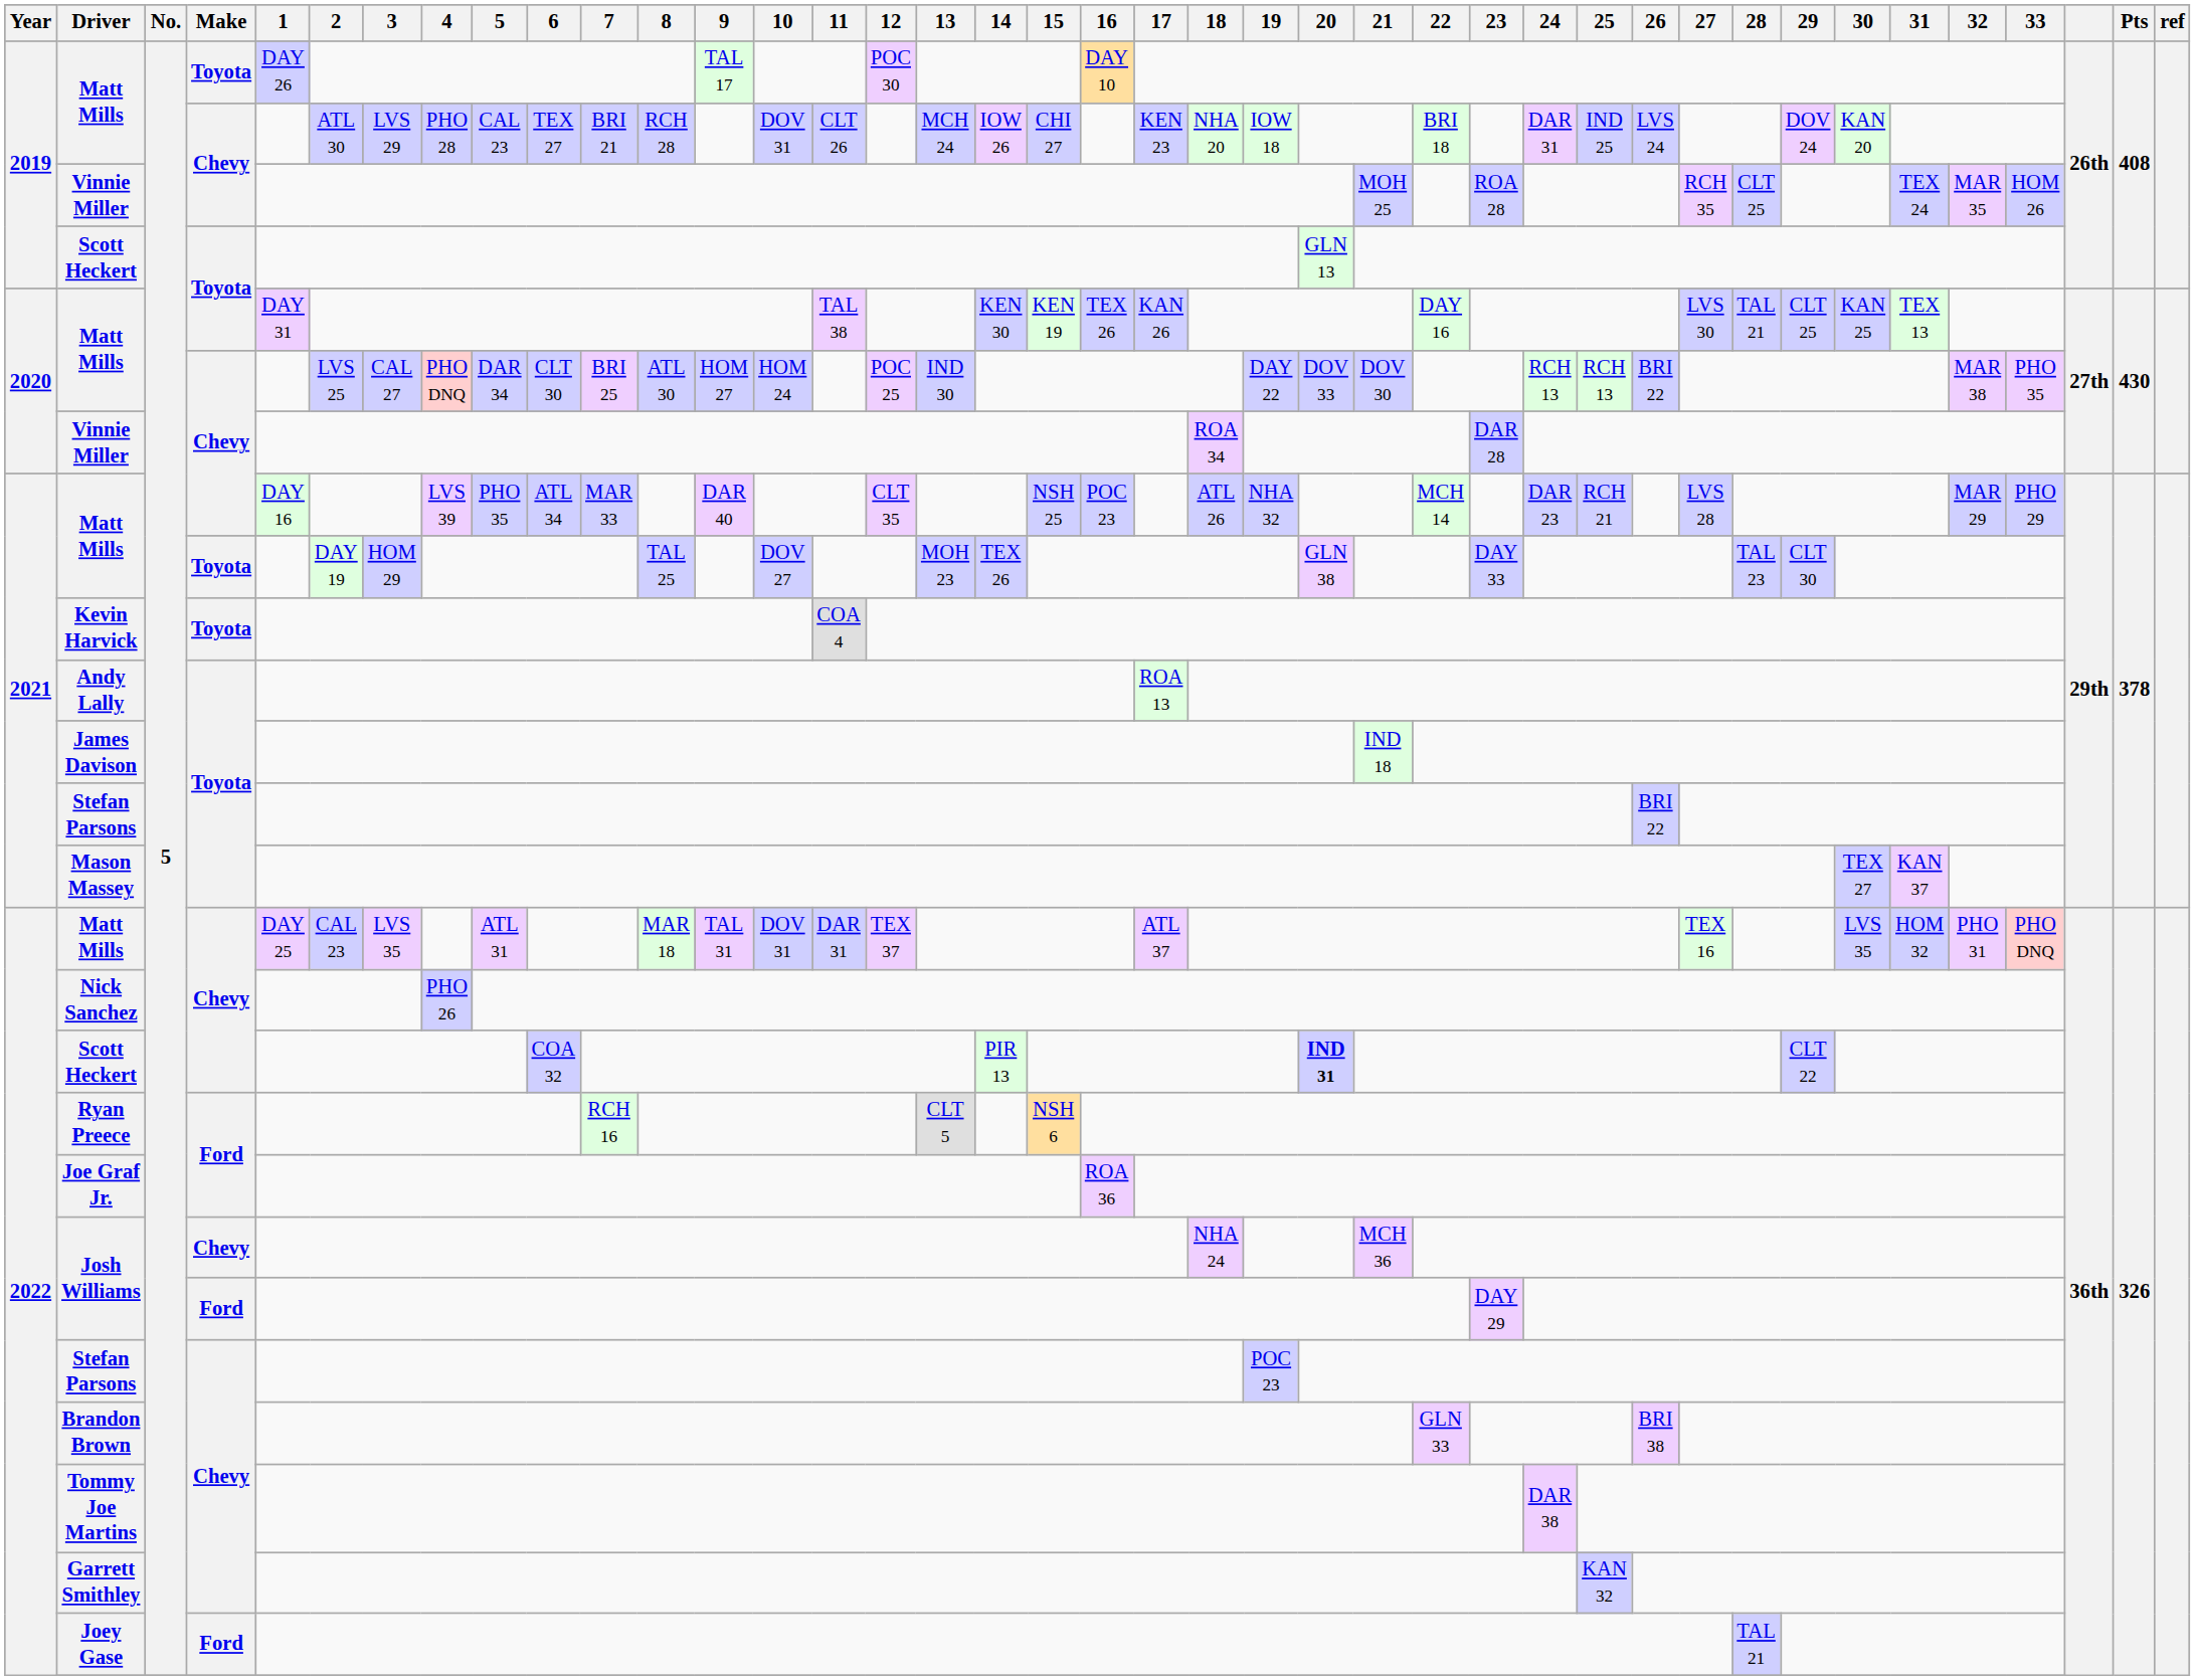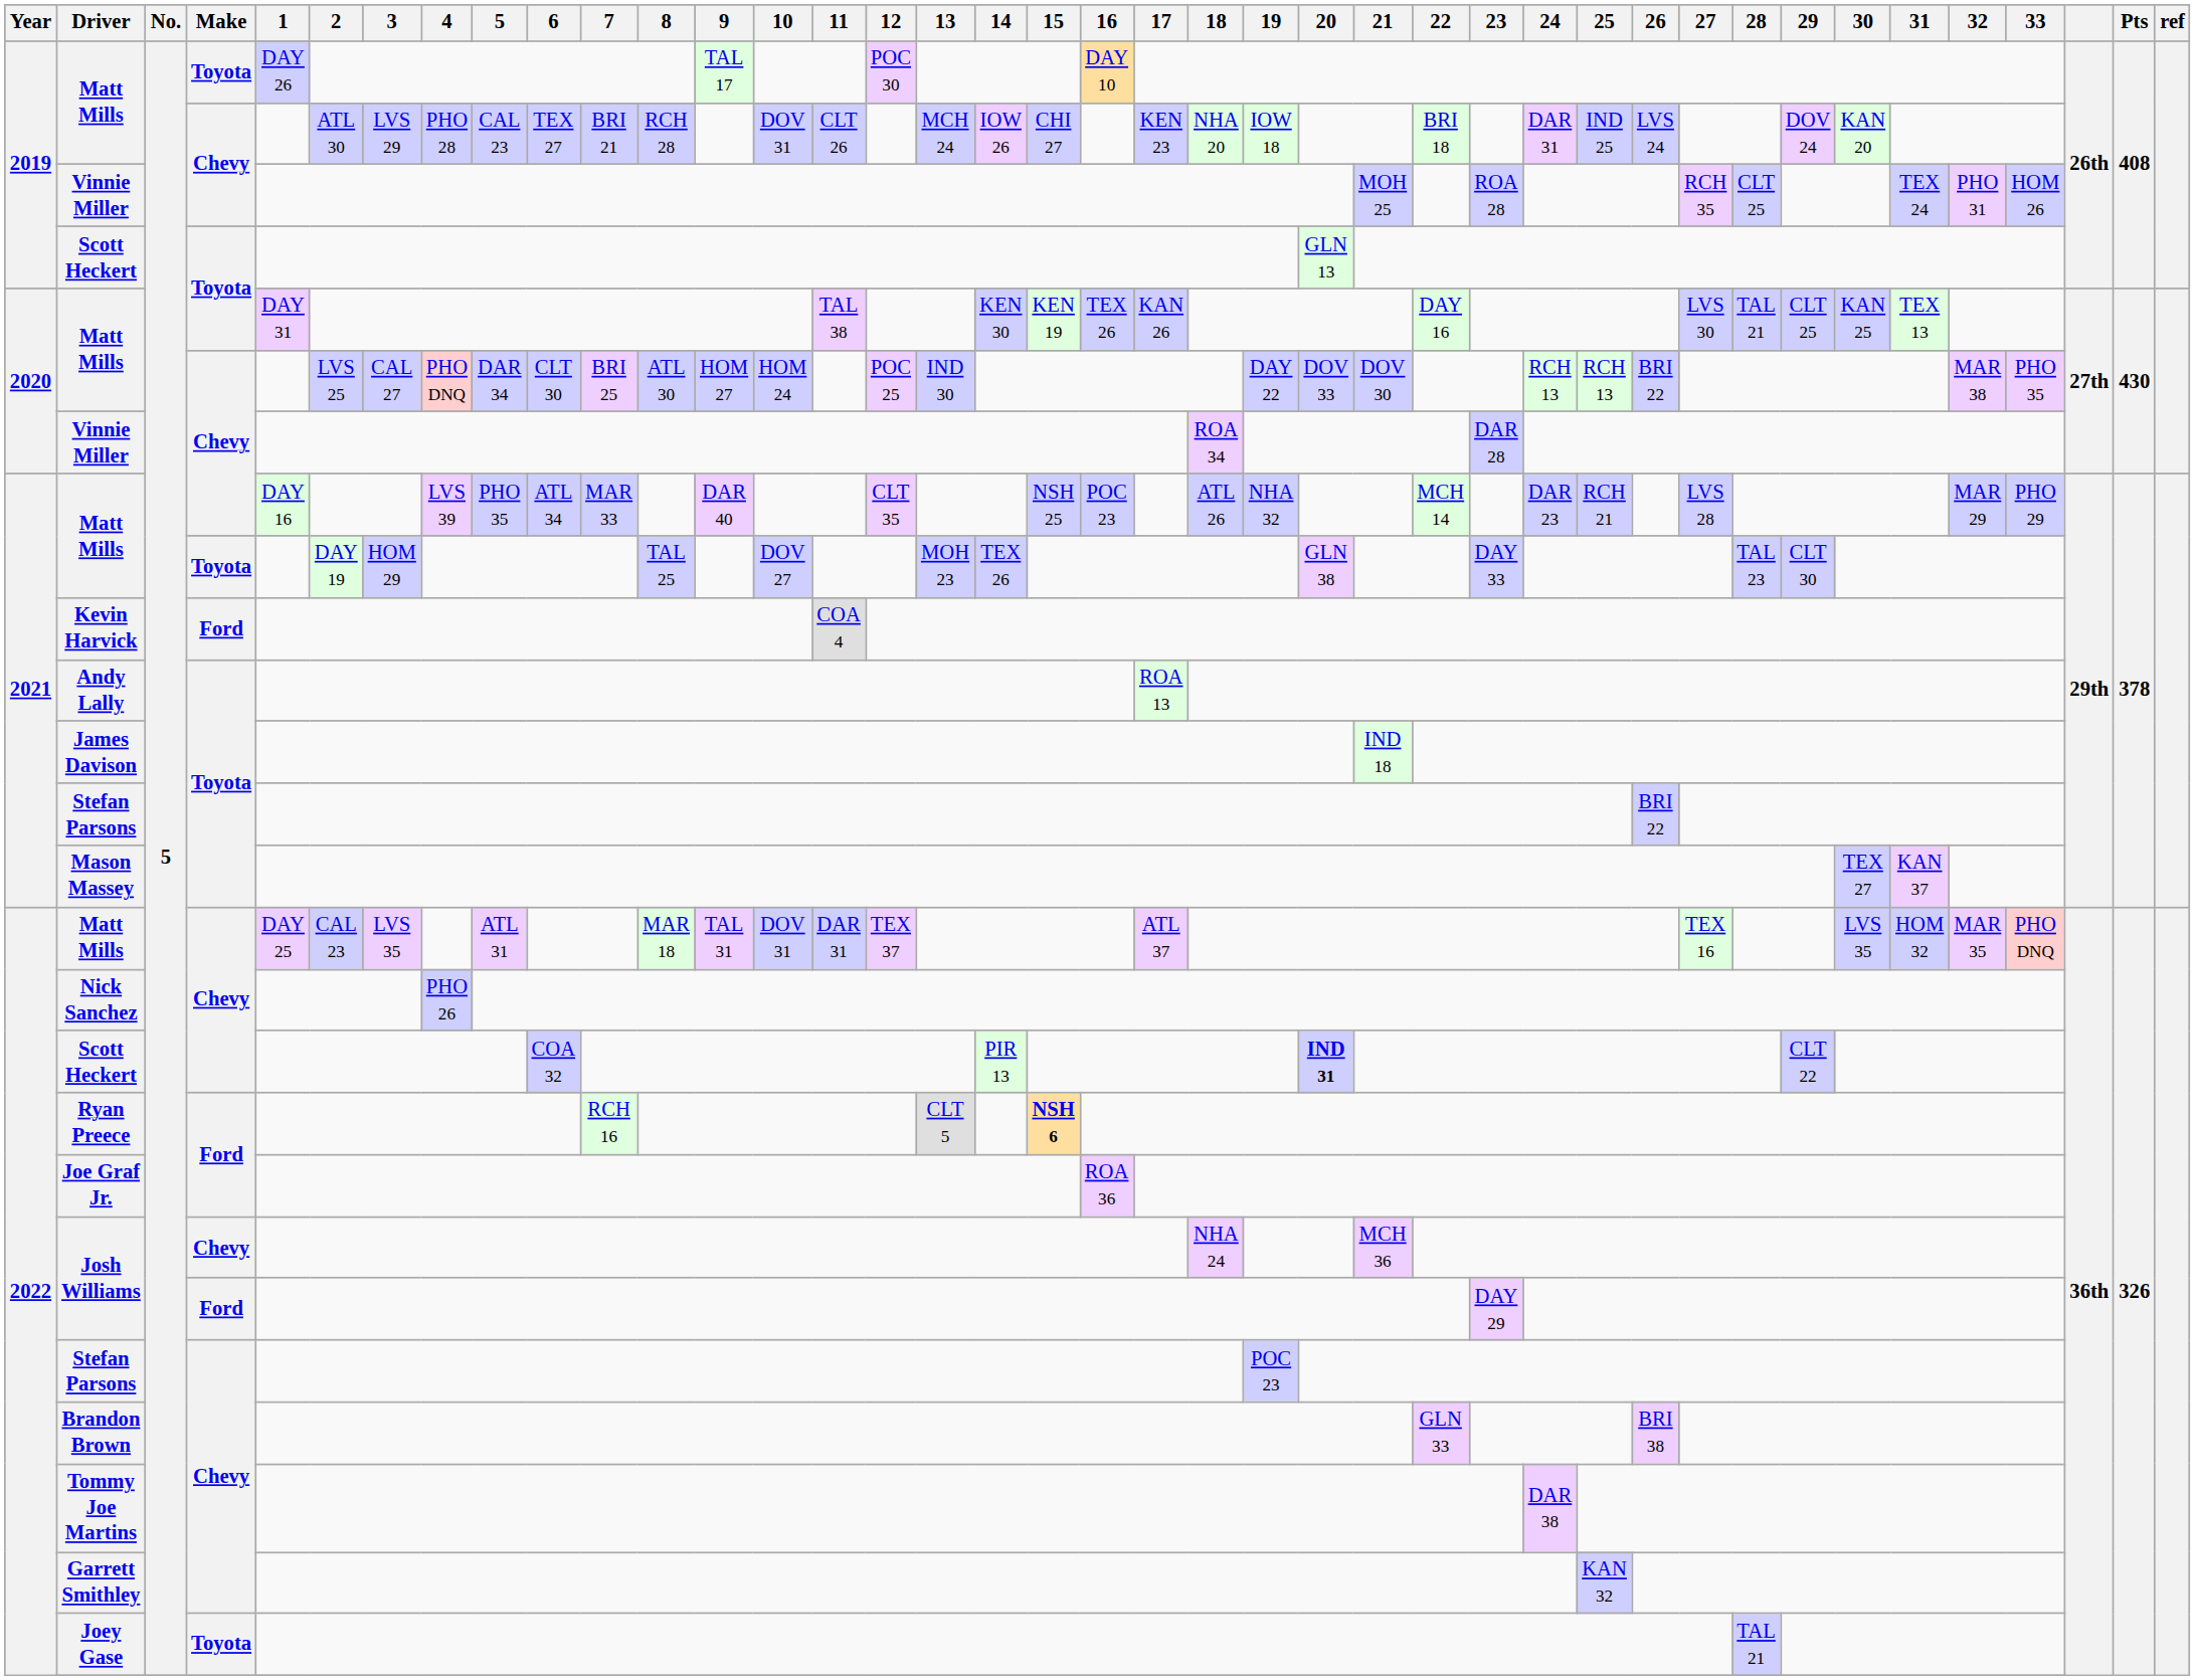2019 / Vinnie Miller | 32: MAR 35 -> PHO 31
Kevin Harvick | Make: Toyota -> Ford
2022 / Matt Mills | 32: PHO 31 -> MAR 35
Ryan Preece | 15: normal -> bold
Joey Gase | Make: Ford -> Toyota
